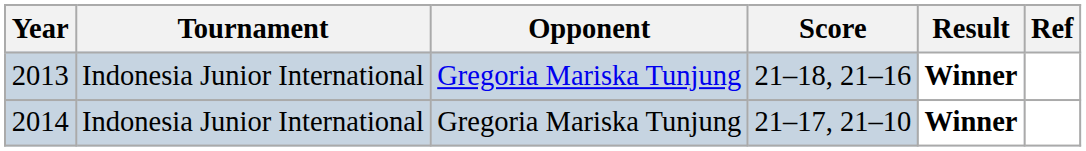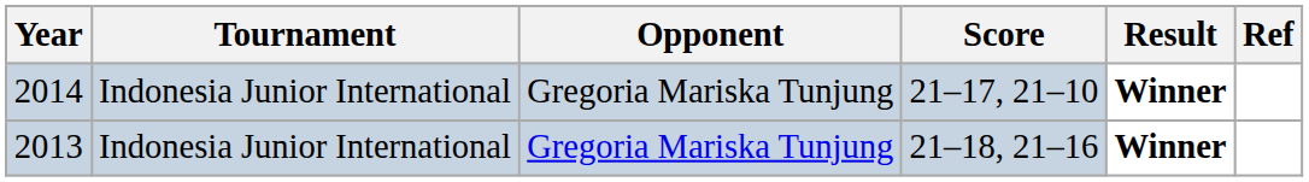rows swapped: 2013 <-> 2014
